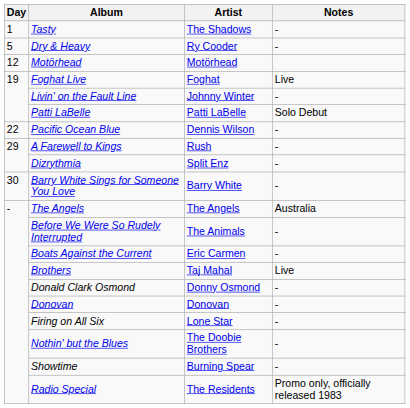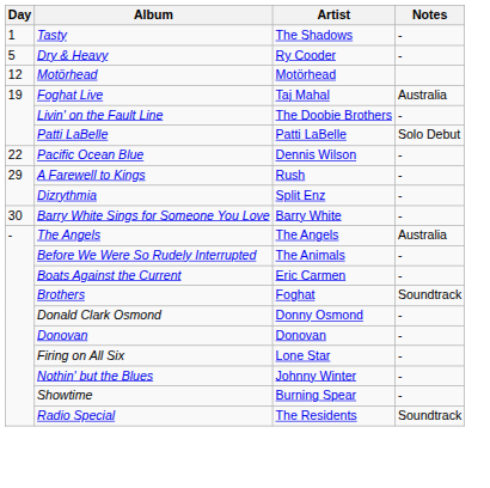Foghat Live | Artist: Foghat -> Taj Mahal
Foghat Live | Notes: Live -> Australia
Livin' on the Fault Line | Artist: Johnny Winter -> The Doobie Brothers
Brothers | Artist: Taj Mahal -> Foghat
Brothers | Notes: Live -> Soundtrack
Nothin' but the Blues | Artist: The Doobie Brothers -> Johnny Winter
Radio Special | Notes: Promo only, officially released 1983 -> Soundtrack
